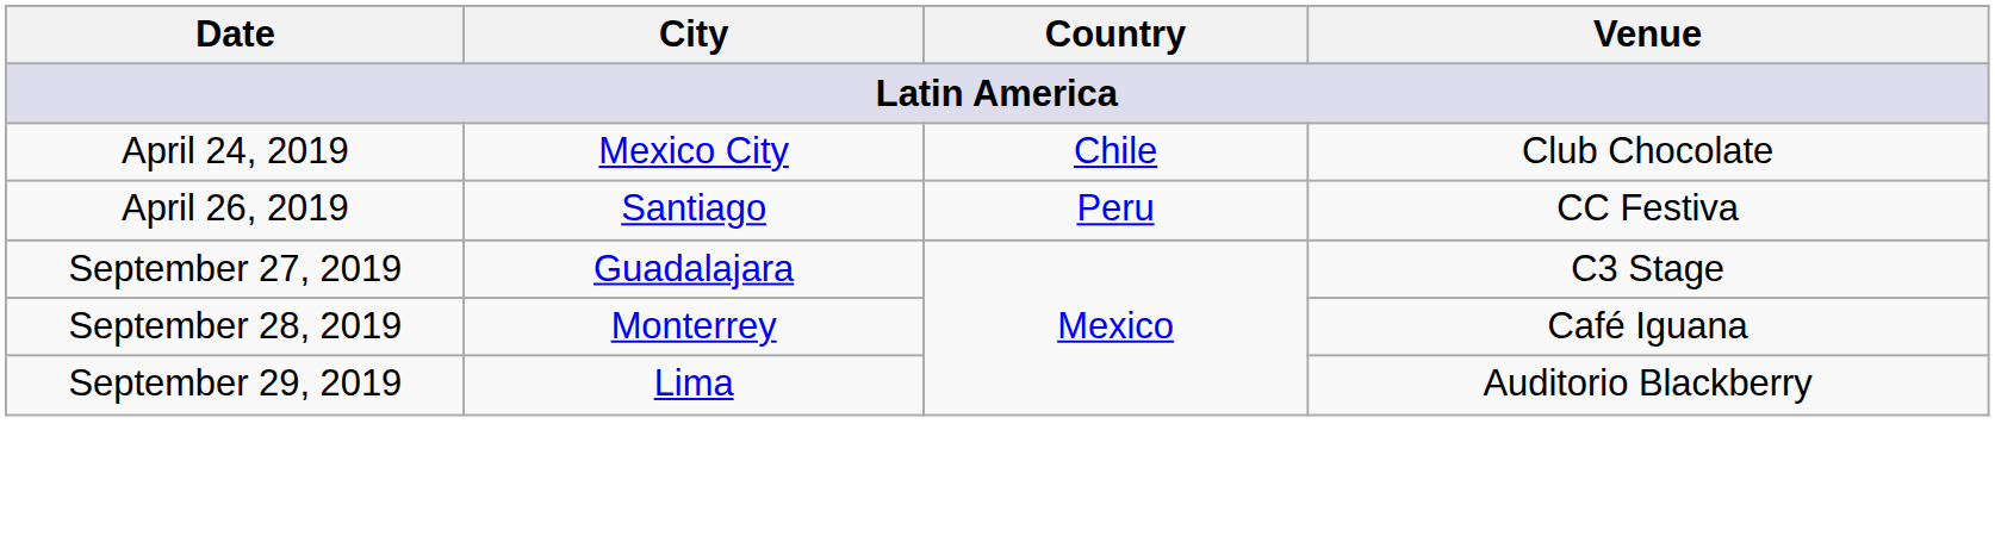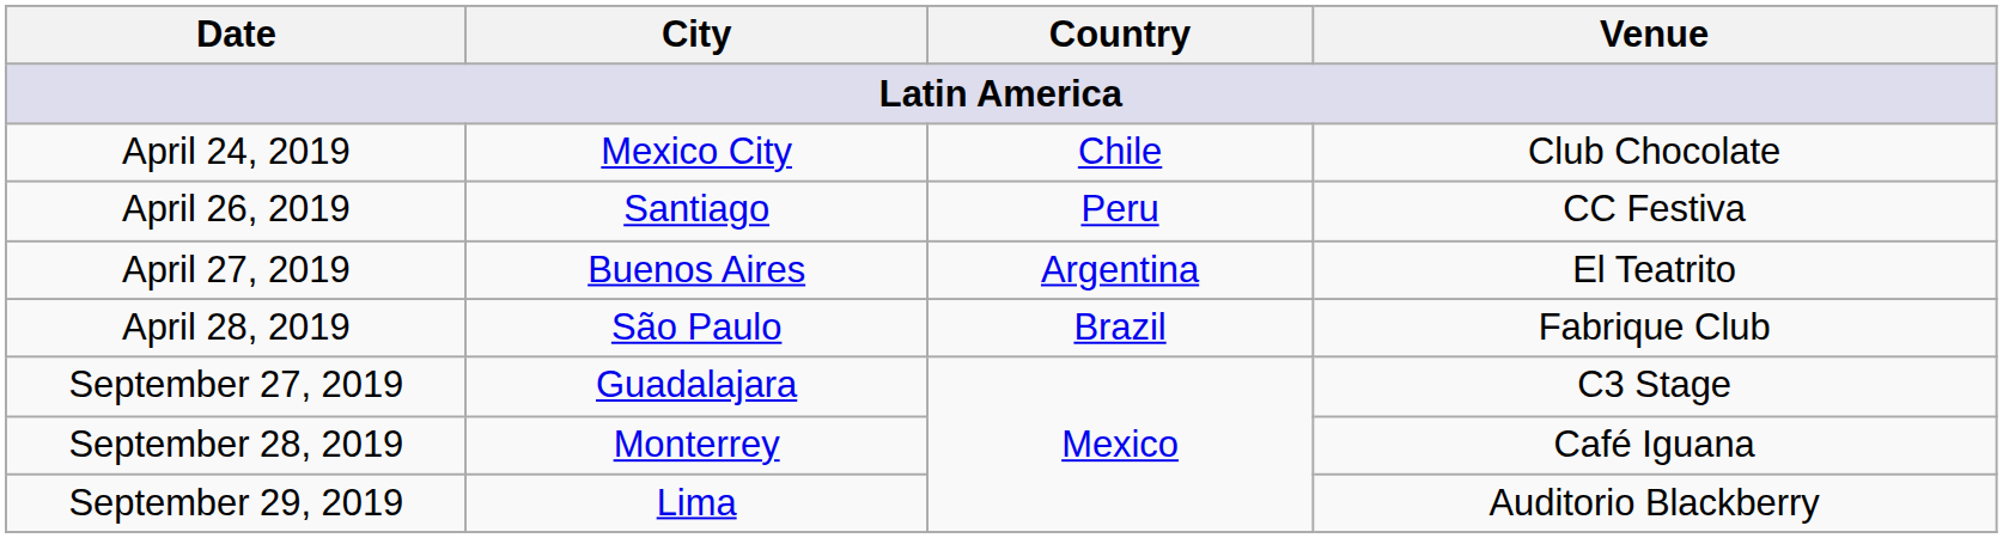+ row: April 27, 2019 | Buenos Aires | Argentina | El Teatrito
+ row: April 28, 2019 | São Paulo | Brazil | Fabrique Club
